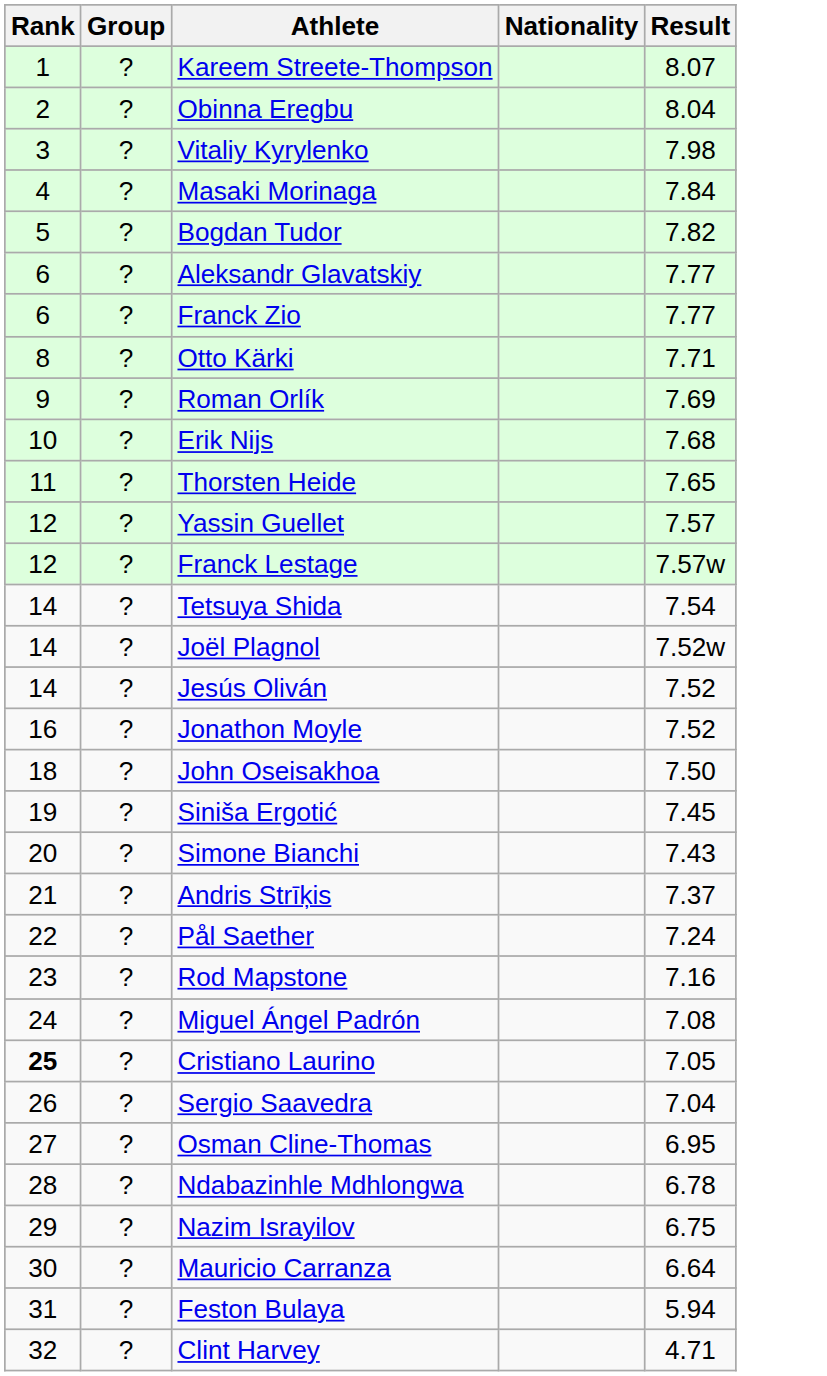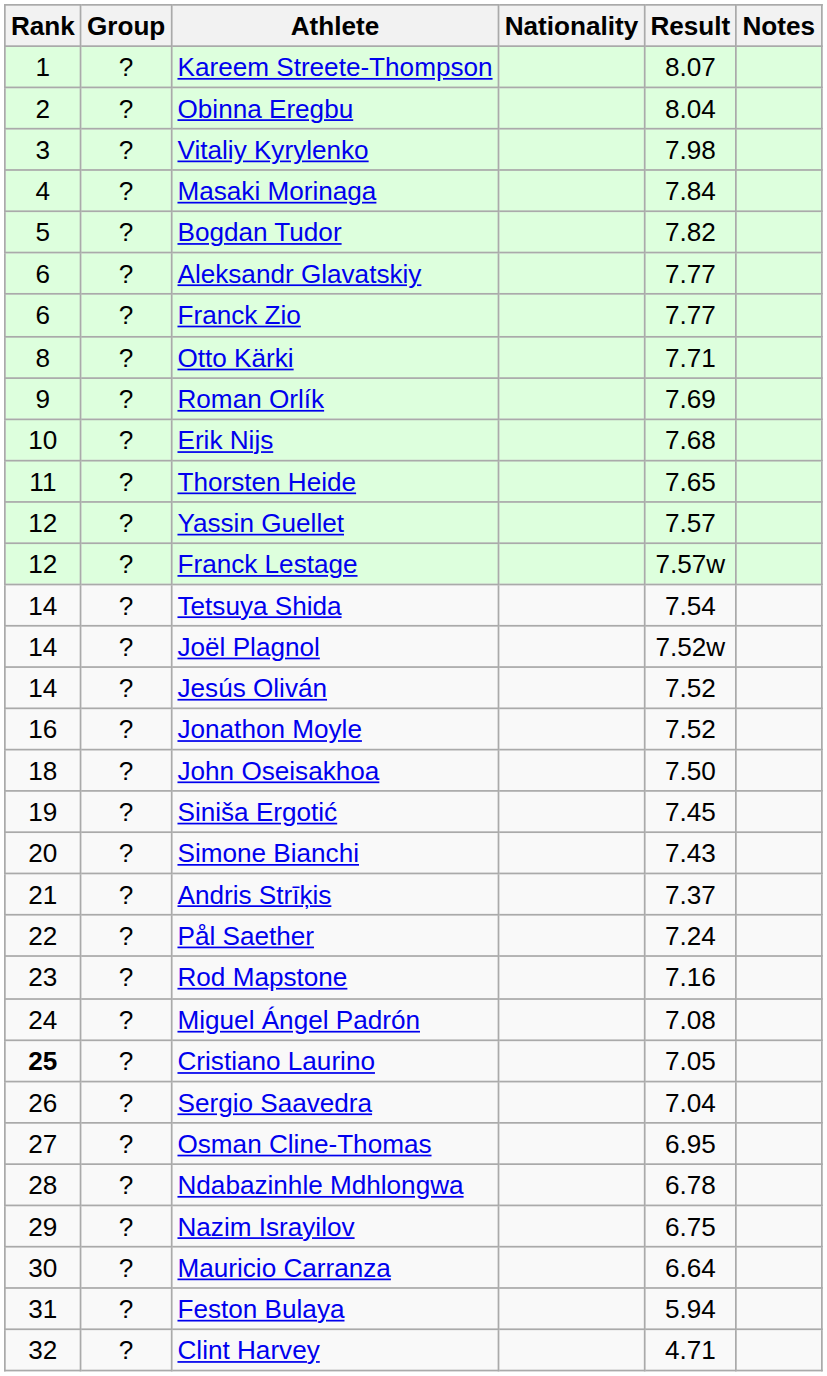+ column: Notes
